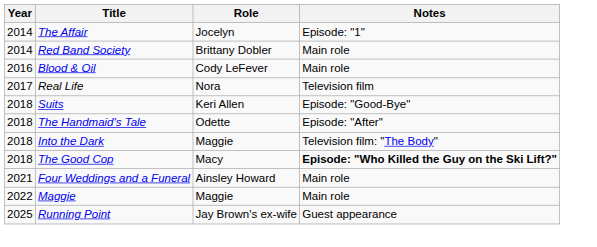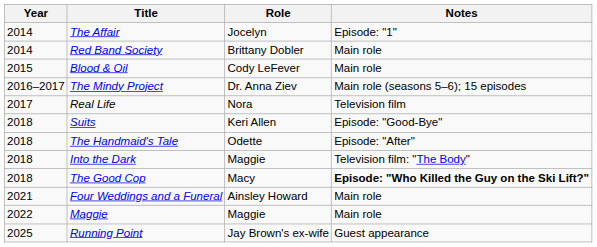Blood & Oil | Year: 2016 -> 2015
+ row: 2016–2017 | The Mindy Project | Dr. Anna Ziev | Main role (seasons 5–6); 15 episodes
